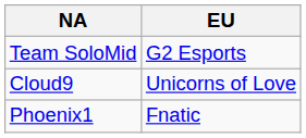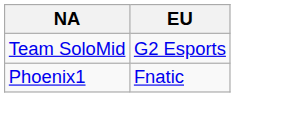- row: Cloud9 | Unicorns of Love
